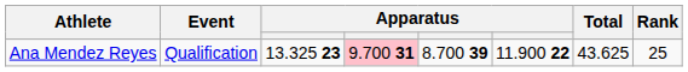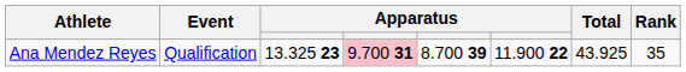Ana Mendez Reyes | Total: 43.625 -> 43.925
Ana Mendez Reyes | Rank: 25 -> 35
